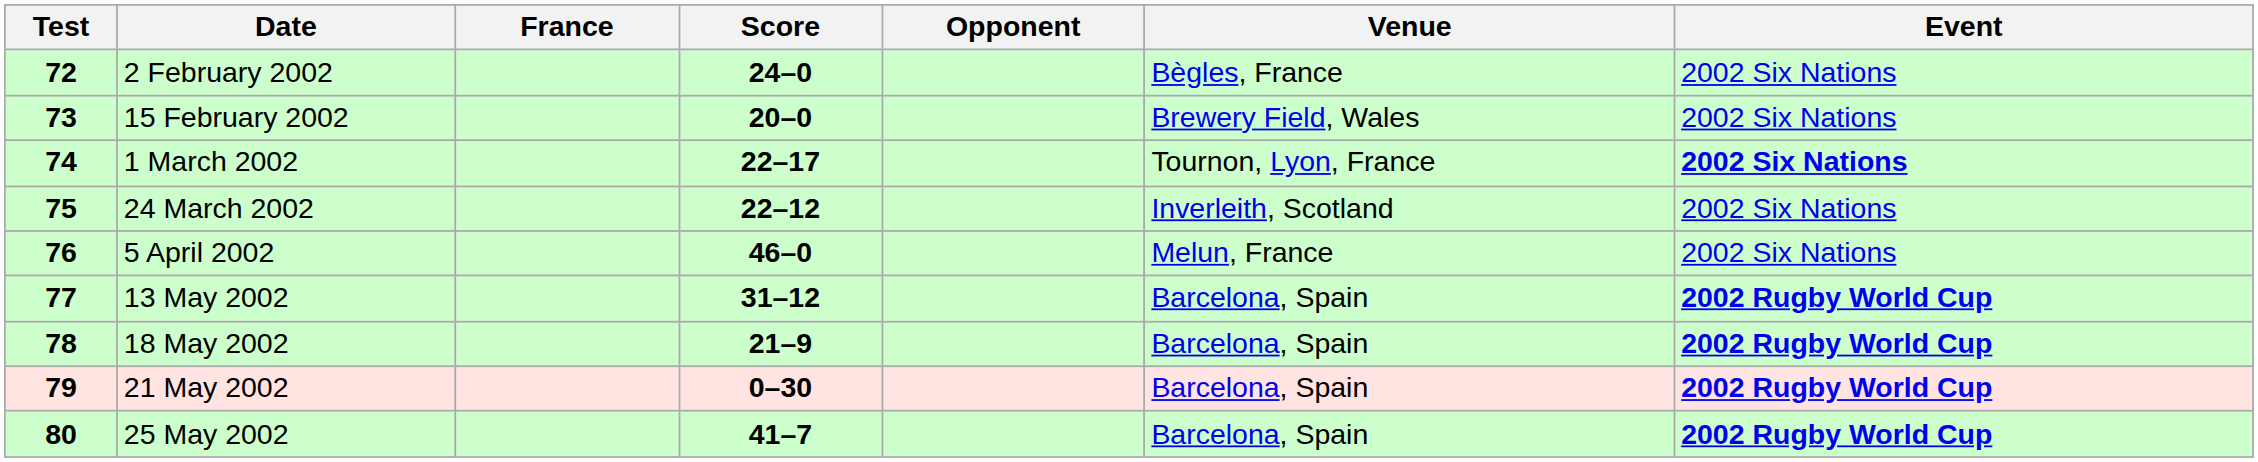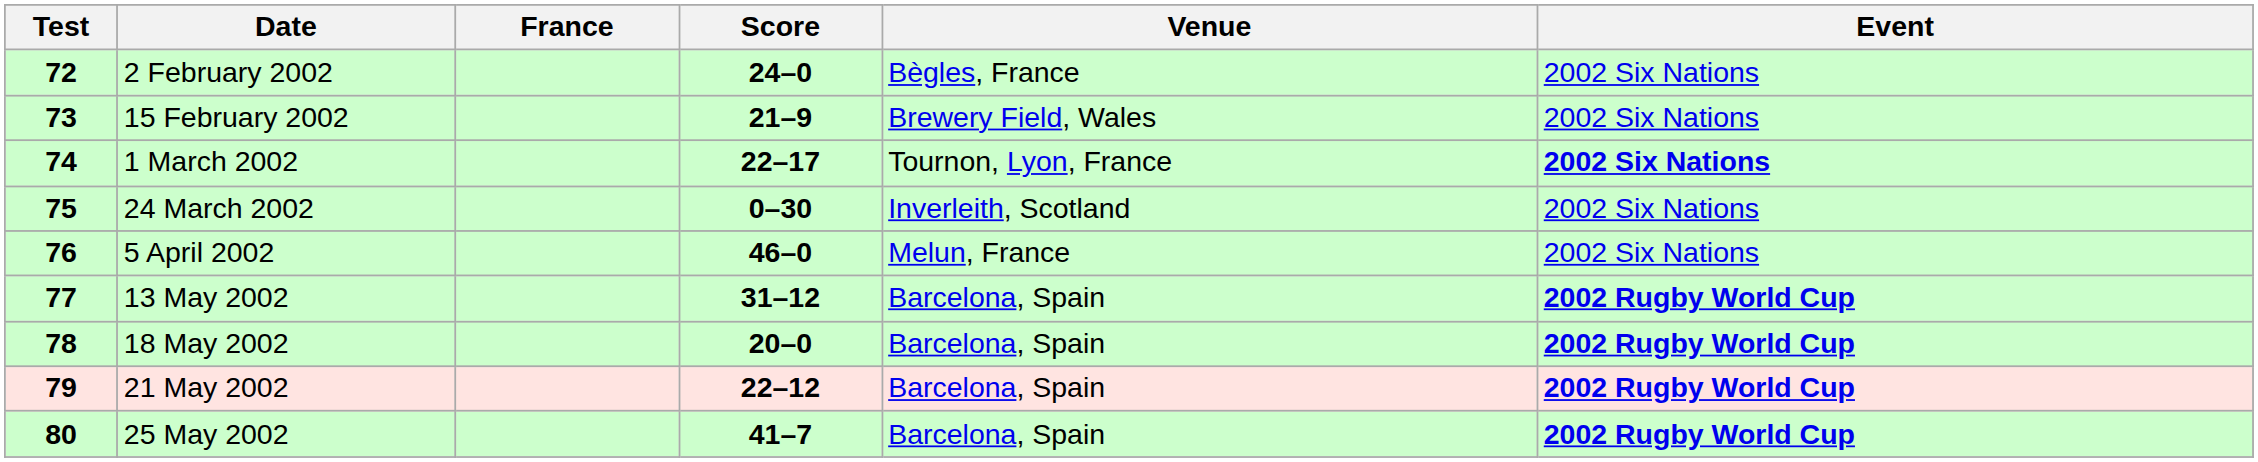- column: Opponent
15 February 2002 | Score: 20–0 -> 21–9
24 March 2002 | Score: 22–12 -> 0–30
18 May 2002 | Score: 21–9 -> 20–0
21 May 2002 | Score: 0–30 -> 22–12
